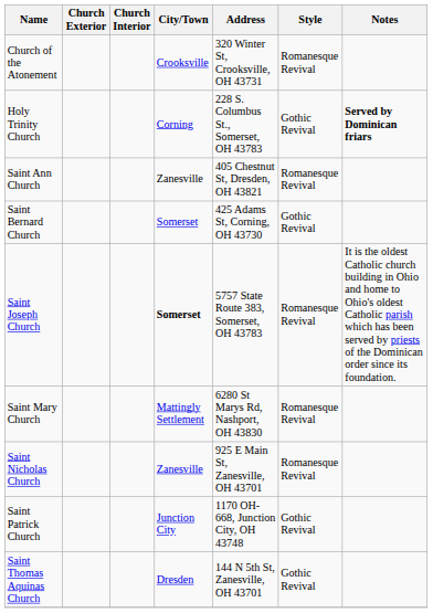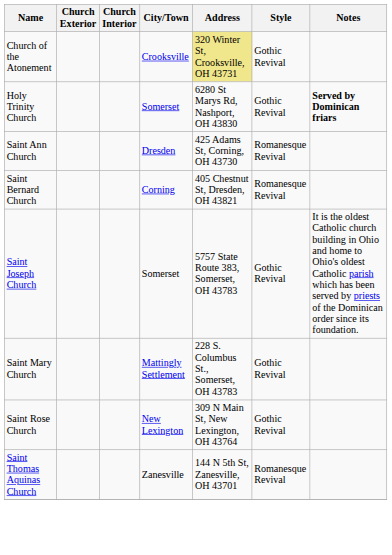Church of the Atonement | Address: no background -> khaki background
Church of the Atonement | Style: Romanesque Revival -> Gothic Revival
Holy Trinity Church | City/Town: Corning -> Somerset
Holy Trinity Church | Address: 228 S. Columbus St., Somerset, OH 43783 -> 6280 St Marys Rd, Nashport, OH 43830
Saint Ann Church | City/Town: Zanesville -> Dresden
Saint Ann Church | Address: 405 Chestnut St, Dresden, OH 43821 -> 425 Adams St, Corning, OH 43730
Saint Bernard Church | City/Town: Somerset -> Corning
Saint Bernard Church | Address: 425 Adams St, Corning, OH 43730 -> 405 Chestnut St, Dresden, OH 43821
Saint Bernard Church | Style: Gothic Revival -> Romanesque Revival
Saint Joseph Church | City/Town: bold -> normal
Saint Joseph Church | Style: Romanesque Revival -> Gothic Revival
Saint Mary Church | Address: 6280 St Marys Rd, Nashport, OH 43830 -> 228 S. Columbus St., Somerset, OH 43783
Saint Mary Church | Style: Romanesque Revival -> Gothic Revival
- row: Saint Nicholas Church | Zanesville | 925 E Main St, Zanesville, OH 43701 | Romanesque Revival
- row: Saint Patrick Church | Junction City | 1170 OH-668, Junction City, OH 43748 | Gothic Revival
+ row: Saint Rose Church | New Lexington | 309 N Main St, New Lexington, OH 43764 | Gothic Revival
Saint Thomas Aquinas Church | City/Town: Dresden -> Zanesville
Saint Thomas Aquinas Church | Style: Gothic Revival -> Romanesque Revival
